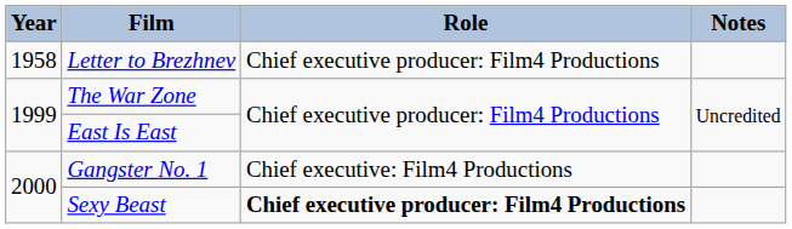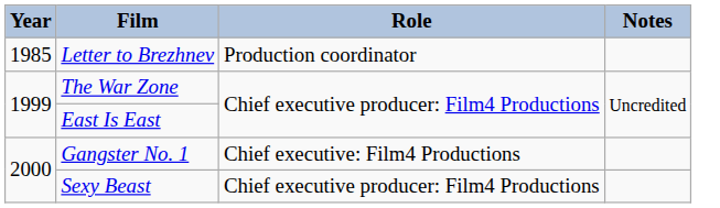Letter to Brezhnev | Year: 1958 -> 1985
Letter to Brezhnev | Role: Chief executive producer: Film4 Productions -> Production coordinator
Sexy Beast | Role: bold -> normal
